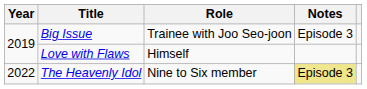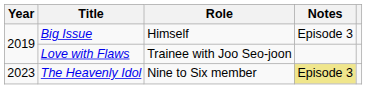Big Issue | Role: Trainee with Joo Seo-joon -> Himself
Love with Flaws | Role: Himself -> Trainee with Joo Seo-joon
The Heavenly Idol | Year: 2022 -> 2023
